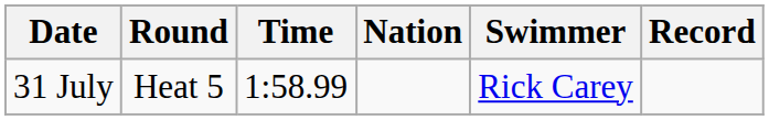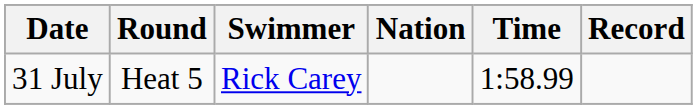columns swapped: Swimmer <-> Time
